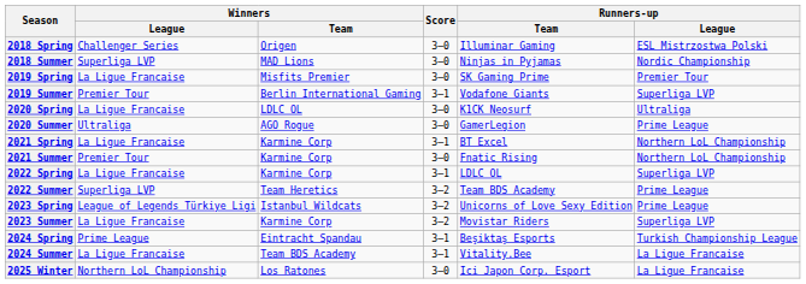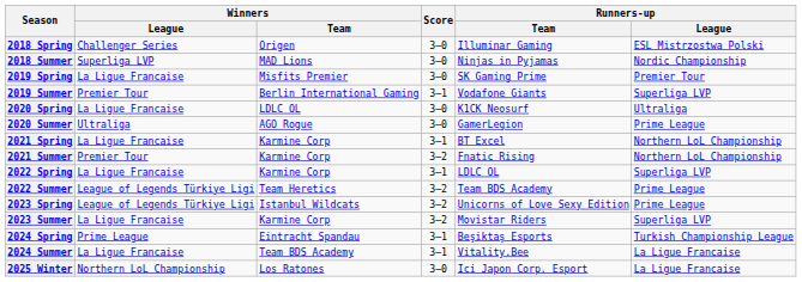2021 Summer | Score: 3–0 -> 3–2
2022 Summer | Winners / League: Superliga LVP -> League of Legends Türkiye Ligi
